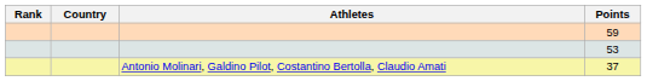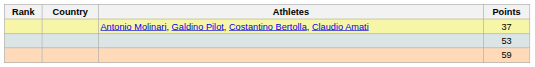rows swapped: 37 <-> 59
